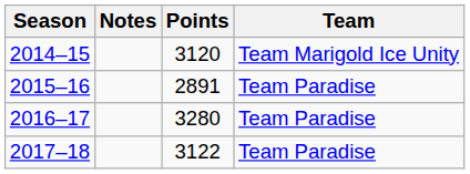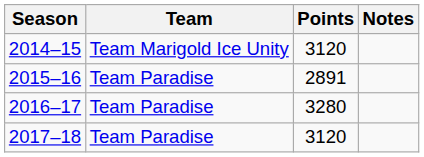columns swapped: Team <-> Notes
2017–18 | Points: 3122 -> 3120
